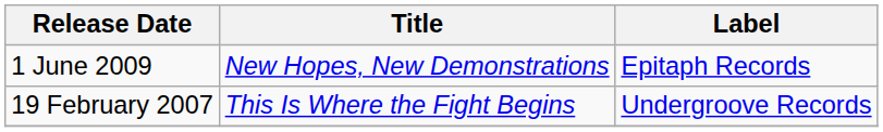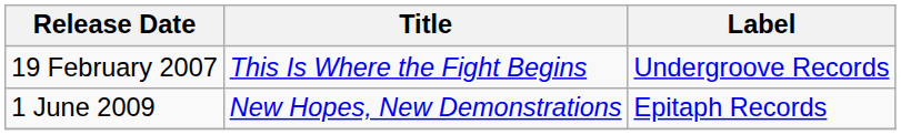rows swapped: 19 February 2007 <-> 1 June 2009
